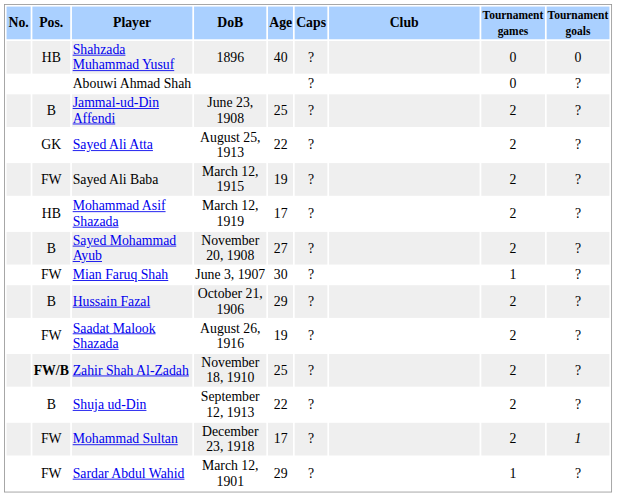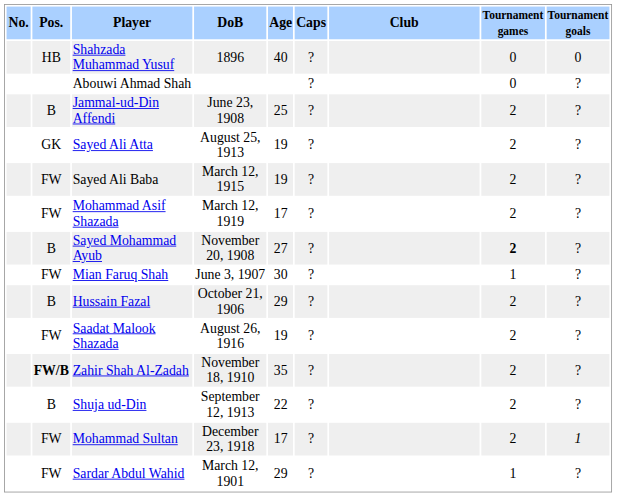Sayed Ali Atta | Age: 22 -> 19
Mohammad Asif Shazada | Pos.: HB -> FW
Sayed Mohammad Ayub | Tournament games: normal -> bold
Zahir Shah Al-Zadah | Age: 25 -> 35
